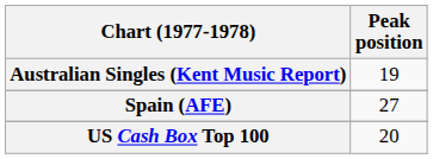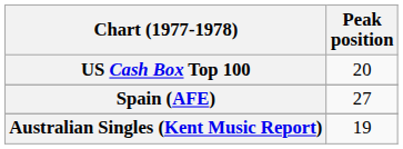rows swapped: Australian Singles (Kent Music Report) <-> US Cash Box Top 100
